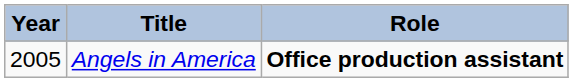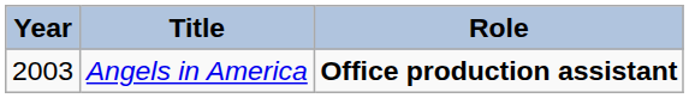Angels in America | Year: 2005 -> 2003
